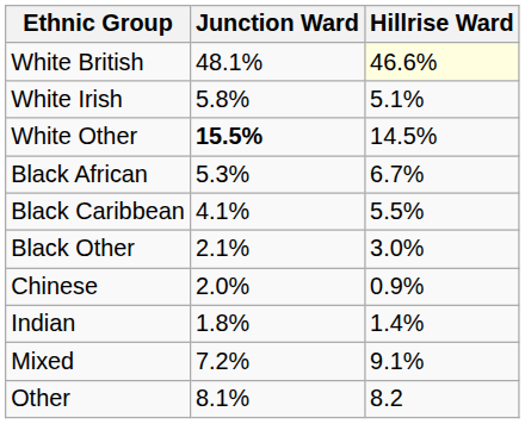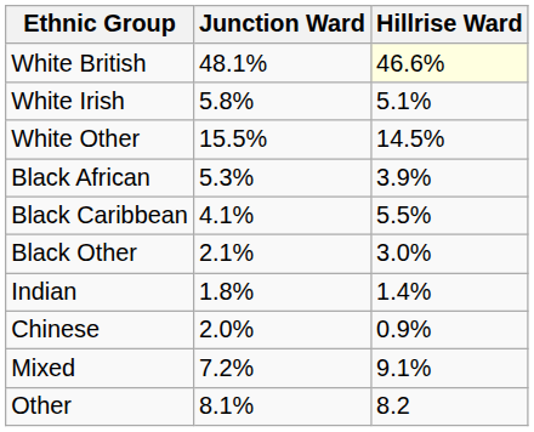White Other | Junction Ward: bold -> normal
Black African | Hillrise Ward: 6.7% -> 3.9%
rows swapped: Indian <-> Chinese
